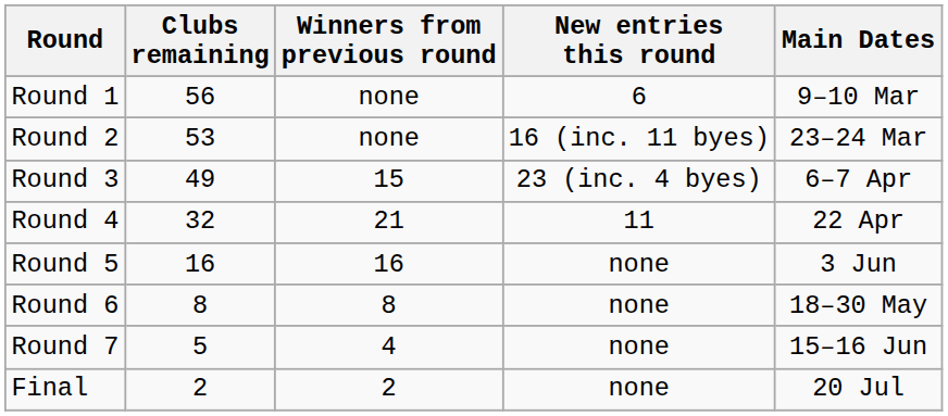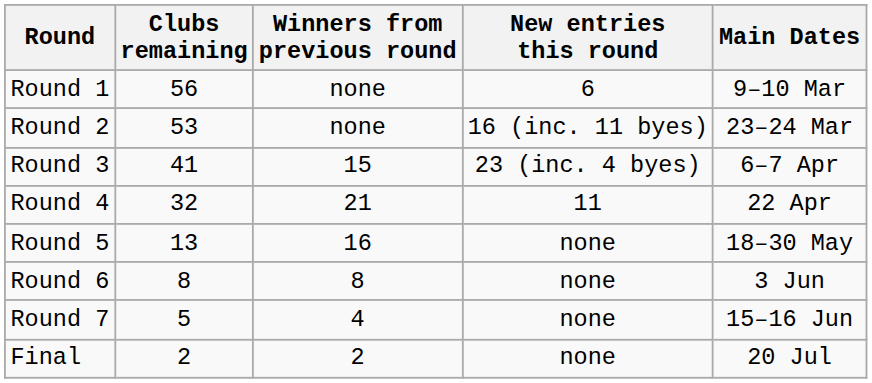Round 3 | Clubs remaining: 49 -> 41
Round 5 | Clubs remaining: 16 -> 13
Round 5 | Main Dates: 3 Jun -> 18–30 May
Round 6 | Main Dates: 18–30 May -> 3 Jun
